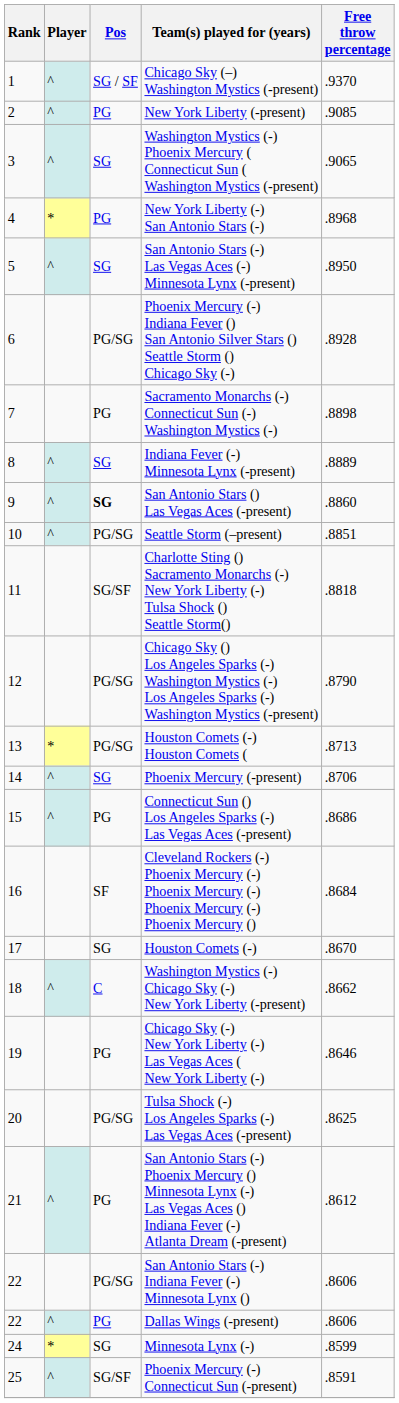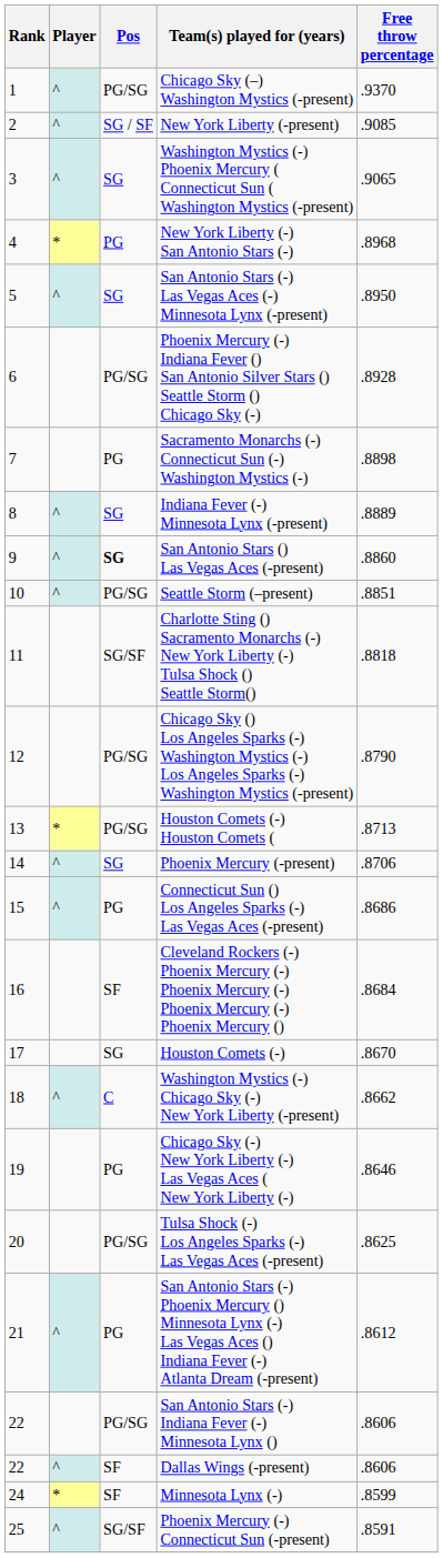Chicago Sky (–) Washington Mystics (-present) | Pos: SG / SF -> PG/SG
New York Liberty (-present) | Pos: PG -> SG / SF
Dallas Wings (-present) | Pos: PG -> SF
Minnesota Lynx (-) | Pos: SG -> SF
